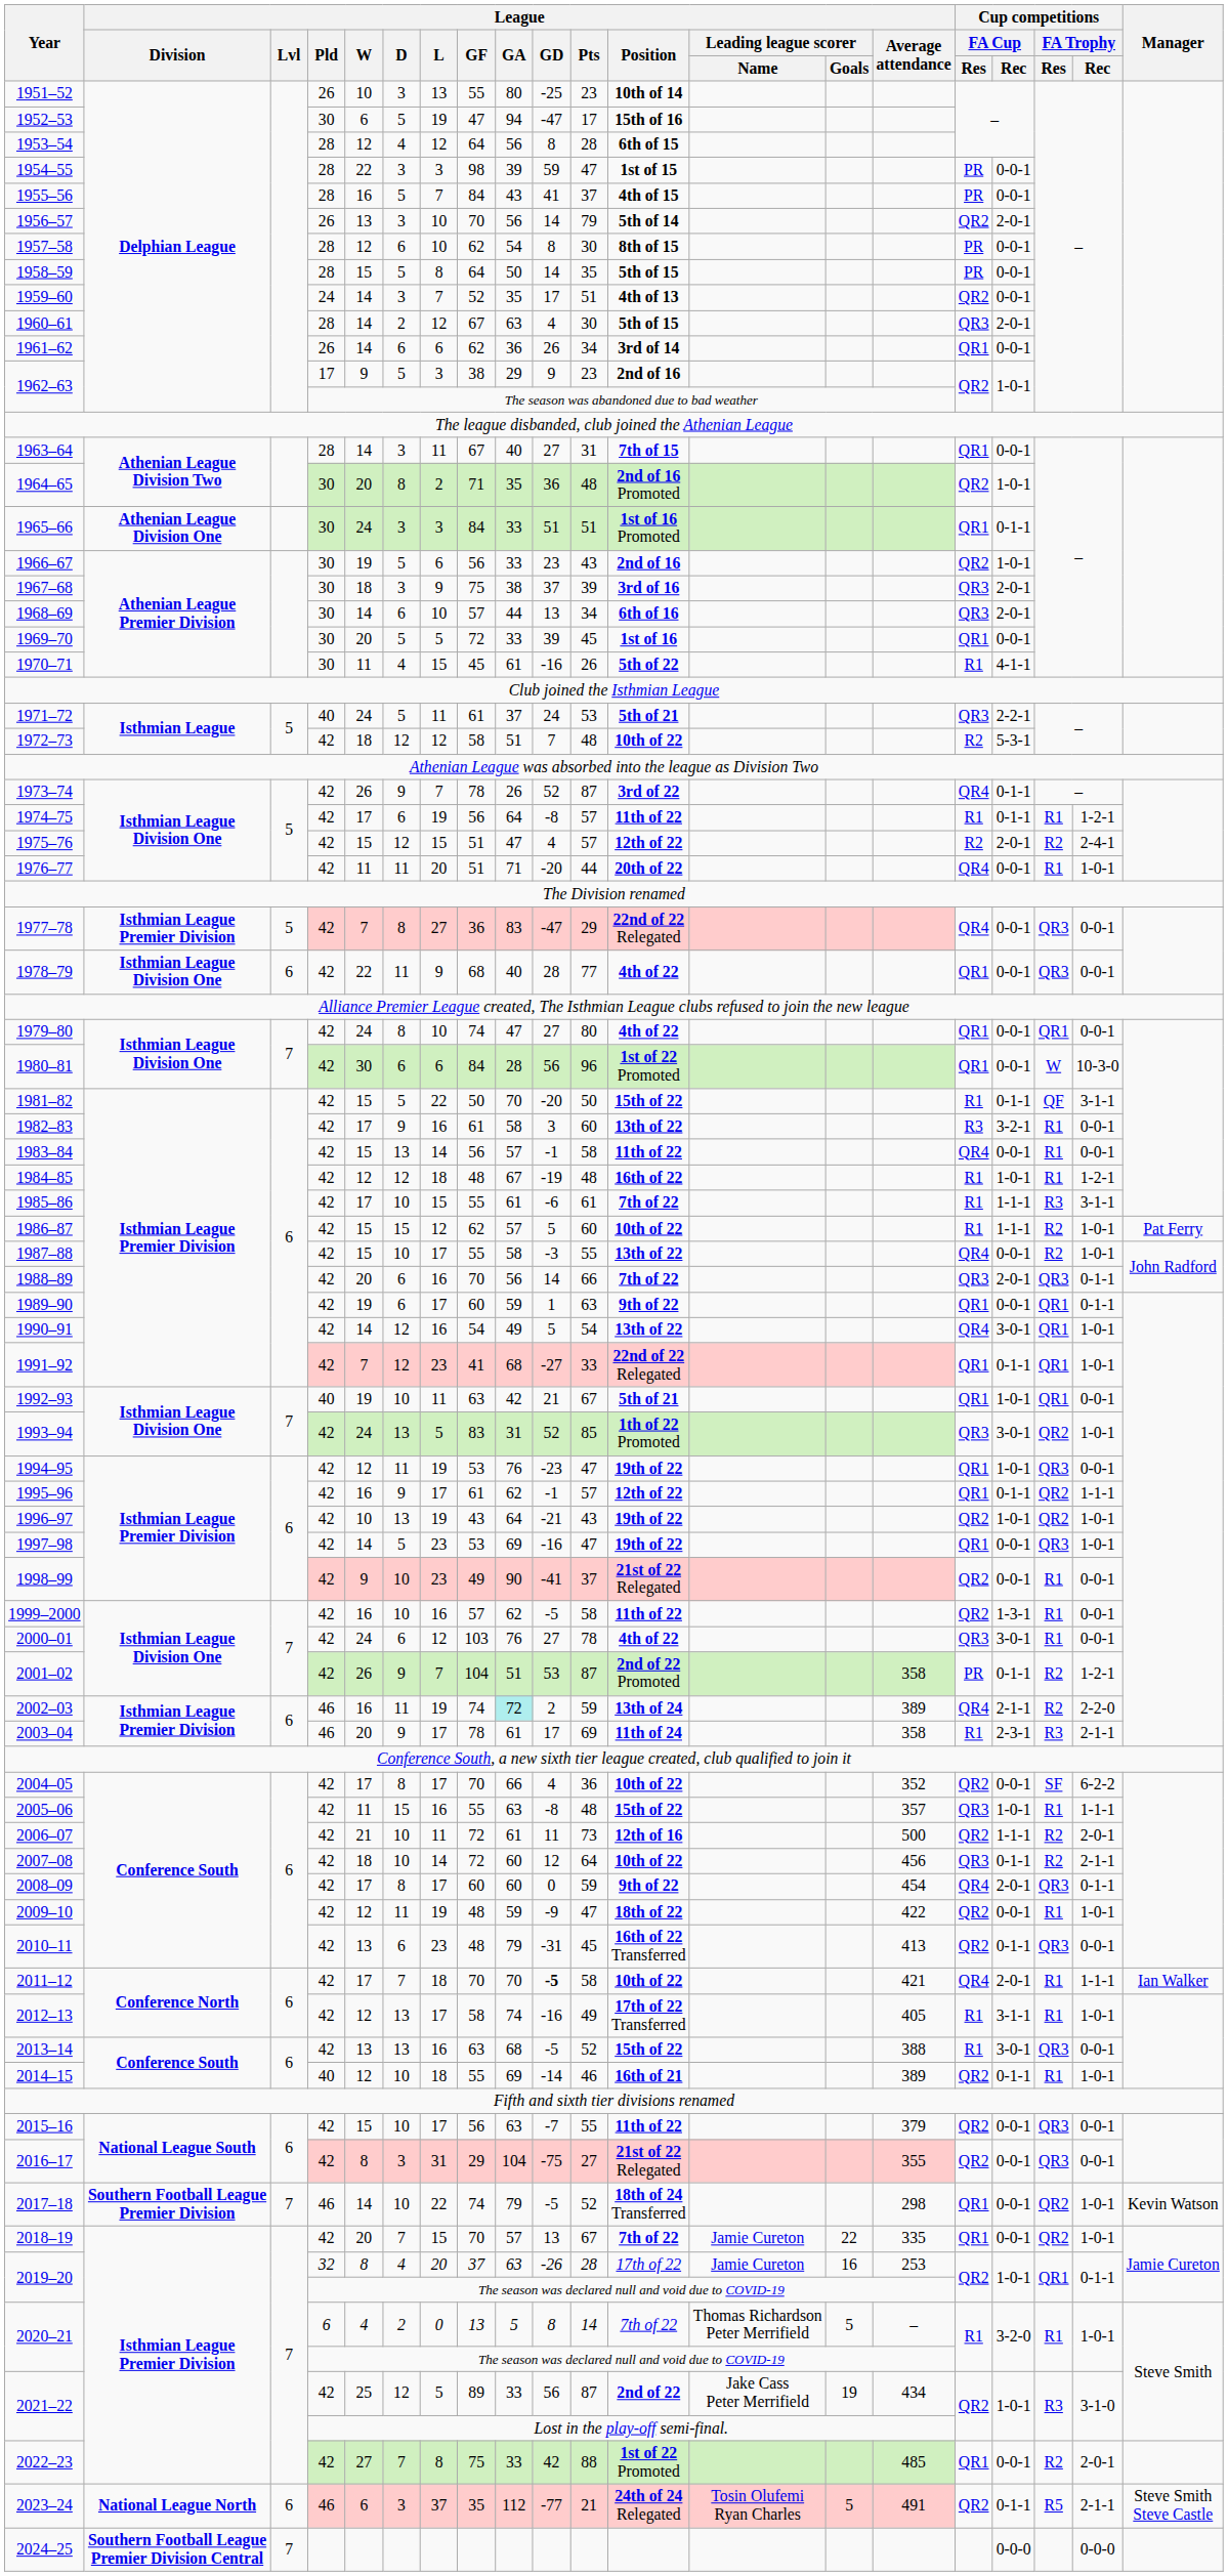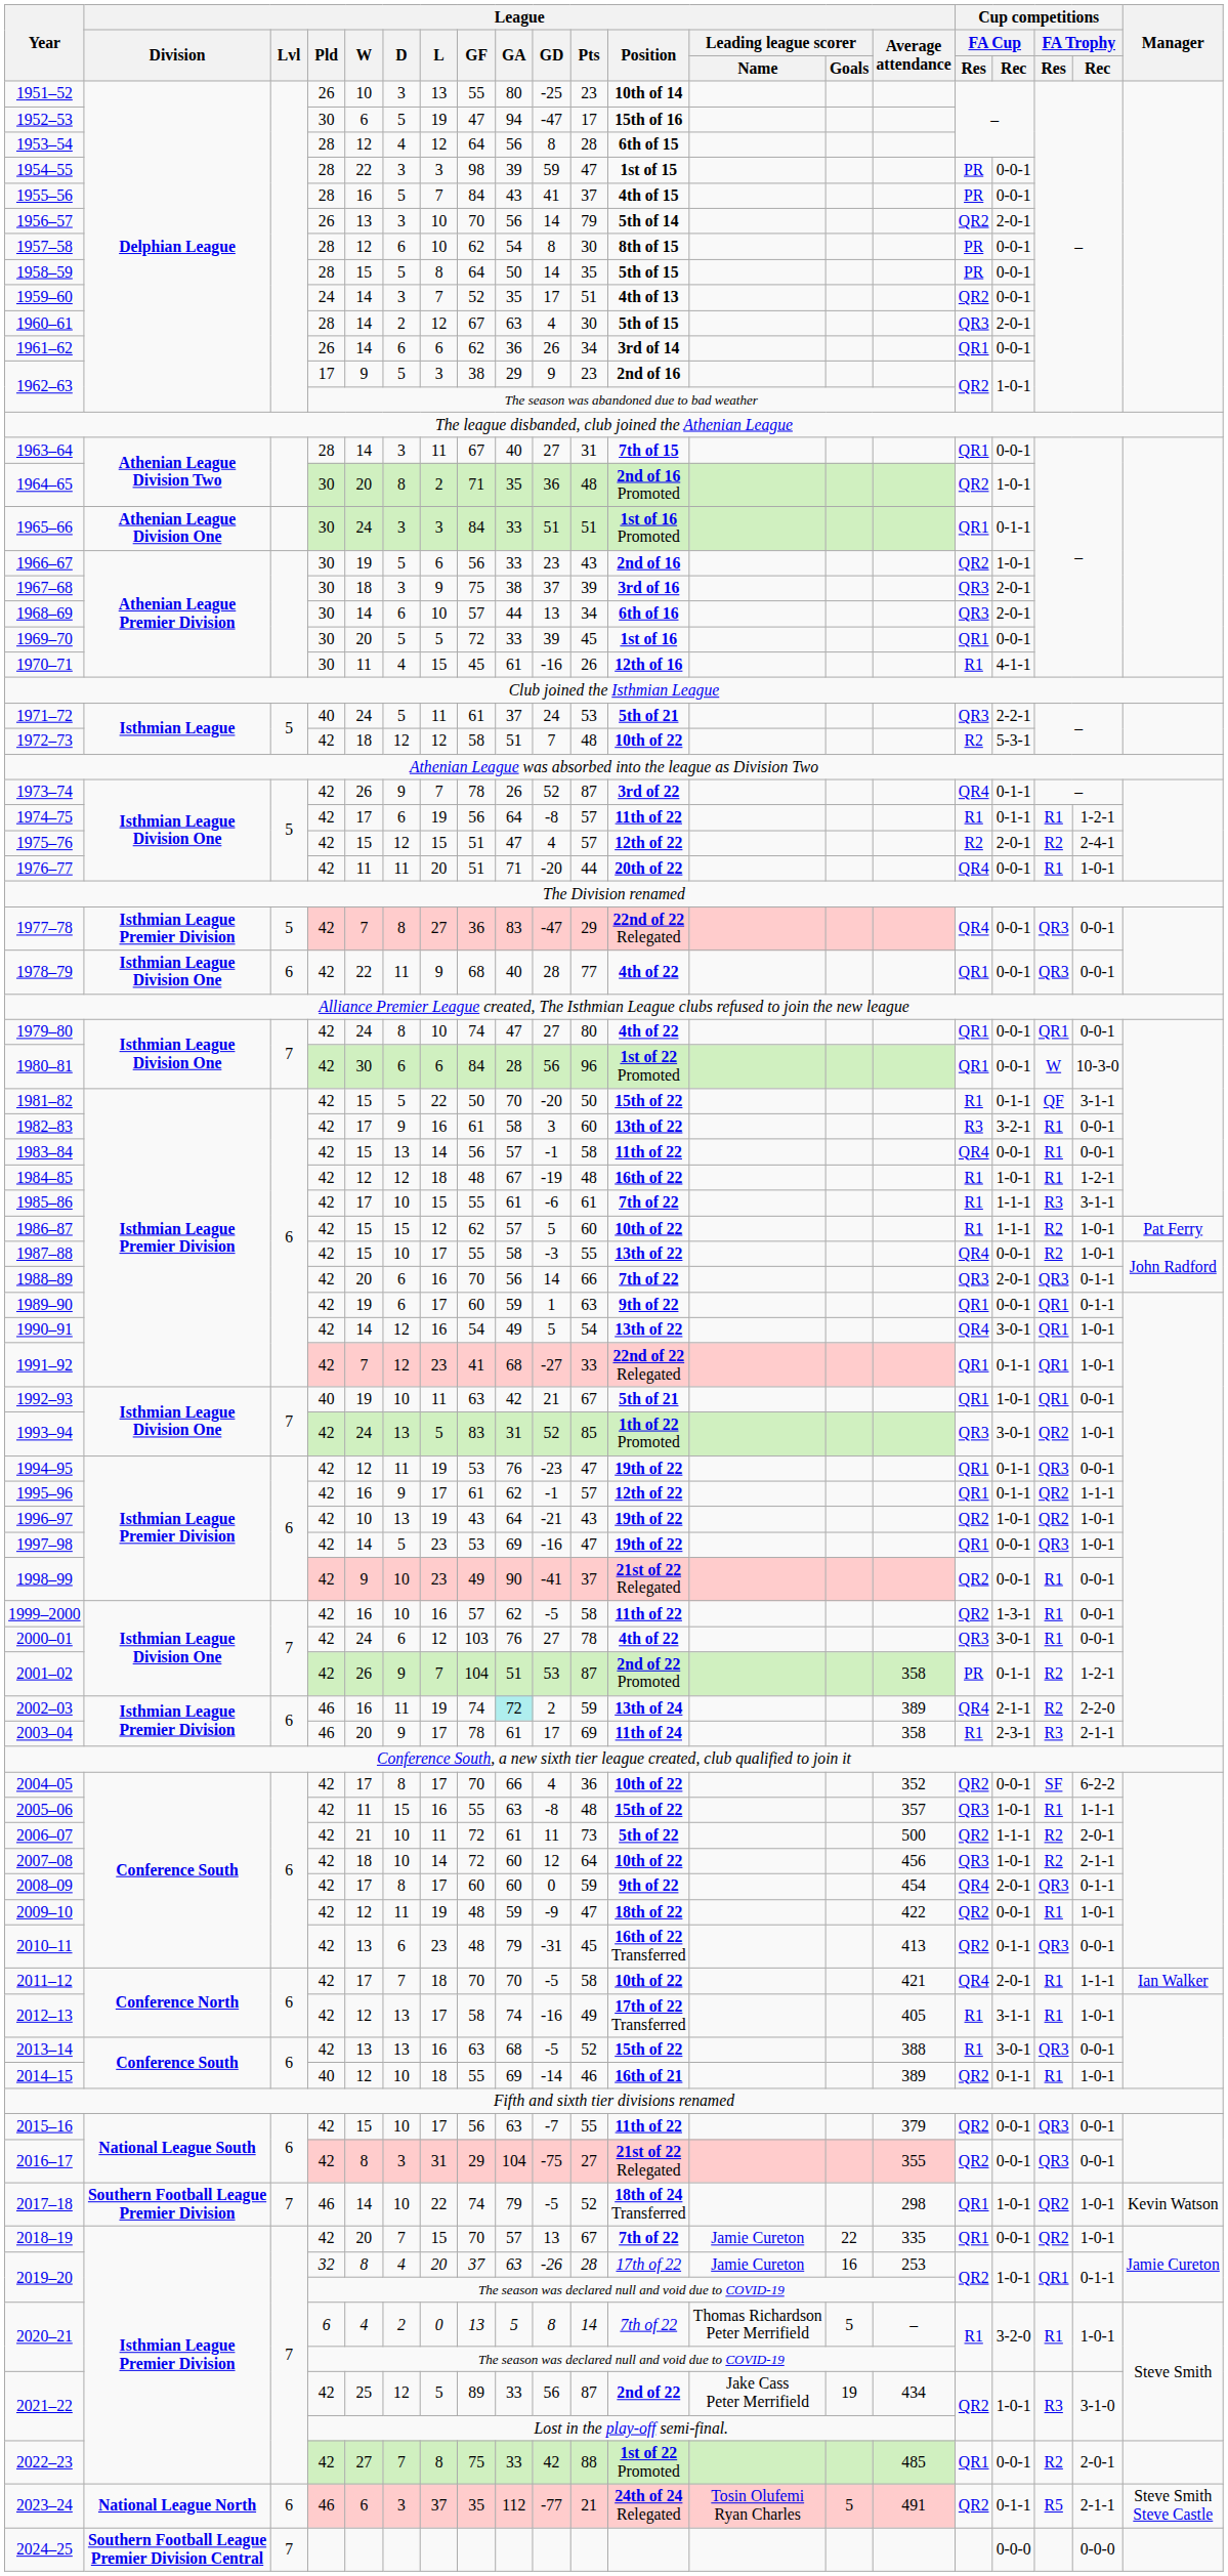1970–71 | League / Position: 5th of 22 -> 12th of 16
1994–95 | Cup competitions / FA Cup / Rec: 1-0-1 -> 0-1-1
2006–07 | League / Position: 12th of 16 -> 5th of 22
2007–08 | Cup competitions / FA Cup / Rec: 0-1-1 -> 1-0-1
2011–12 | League / GD: bold -> normal
2017–18 | Cup competitions / FA Cup / Rec: 0-0-1 -> 1-0-1
